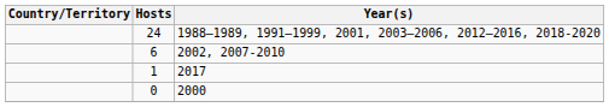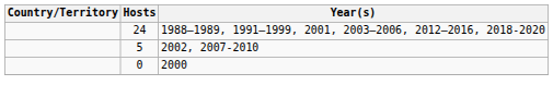2002, 2007-2010 | Hosts: 6 -> 5
- row: 1 | 2017
